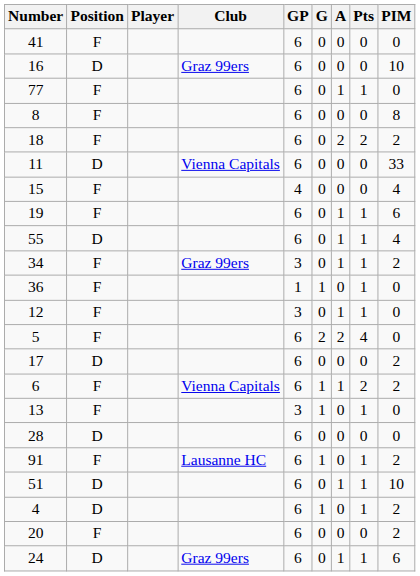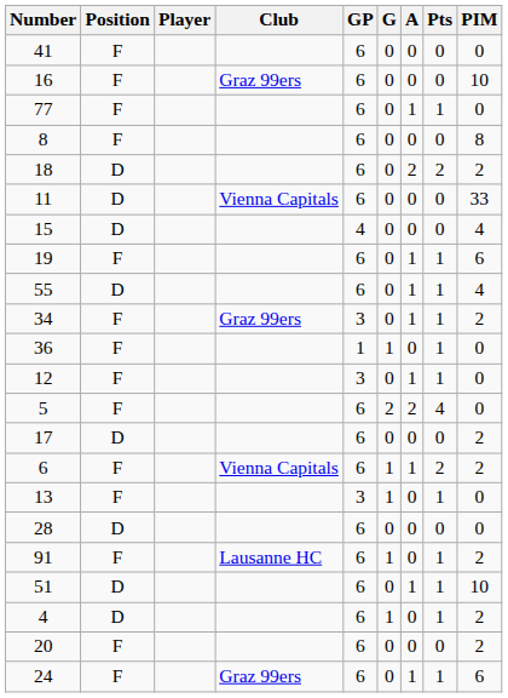16 | Position: D -> F
18 | Position: F -> D
15 | Position: F -> D
24 | Position: D -> F
